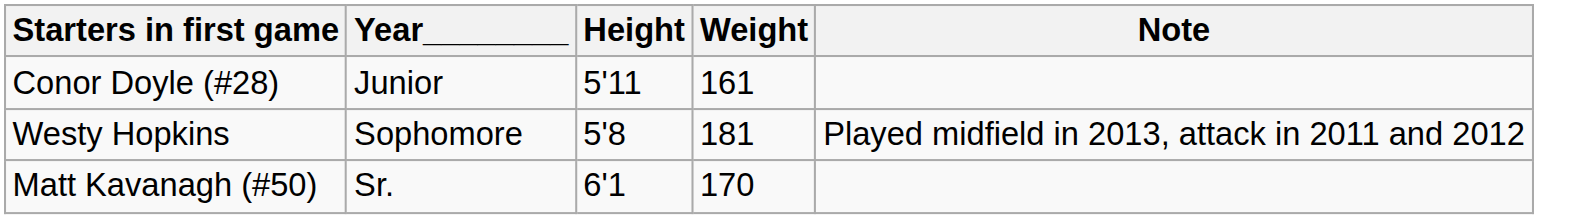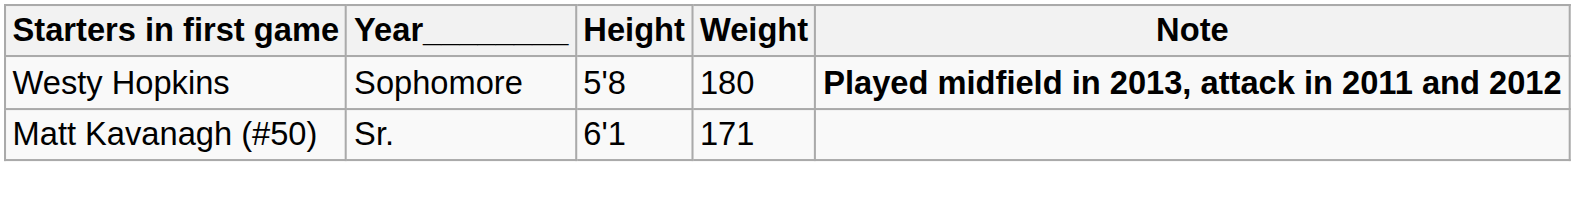- row: Conor Doyle (#28) | Junior | 5'11 | 161
Westy Hopkins | Weight: 181 -> 180
Westy Hopkins | Note: normal -> bold
Matt Kavanagh (#50) | Weight: 170 -> 171
